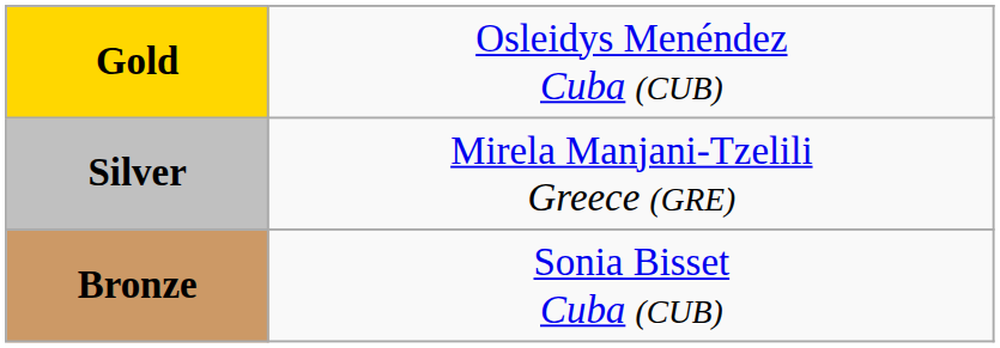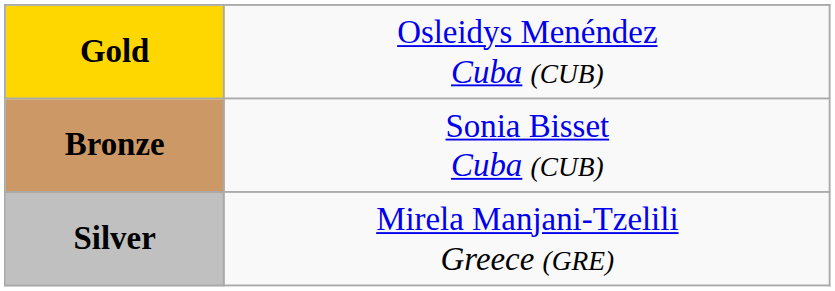rows swapped: Silver <-> Bronze
